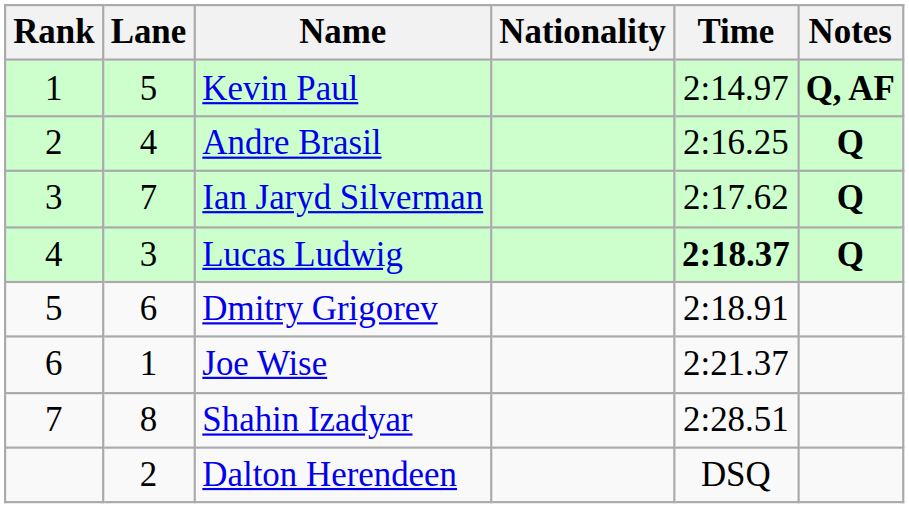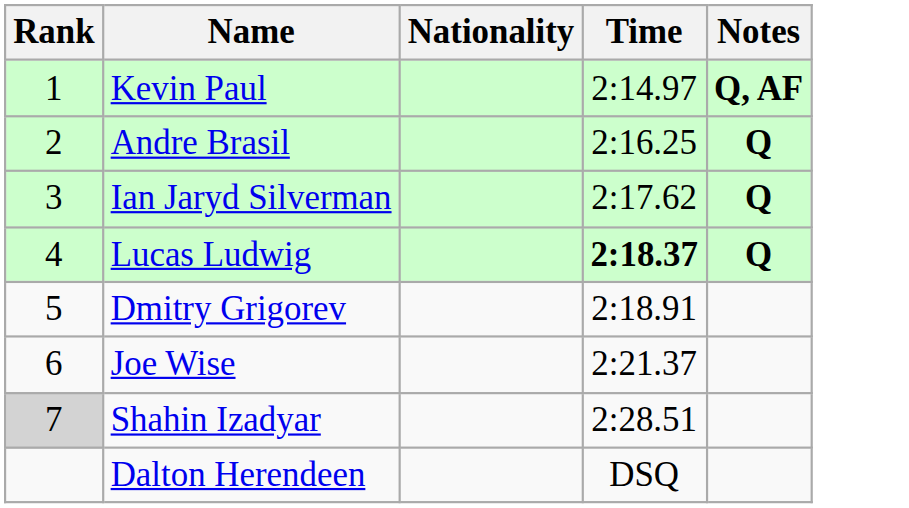- column: Lane | 5 | 4 | 7 | 3 | 6 | 1 | 8 | 2
Shahin Izadyar | Rank: no background -> lightgrey background
